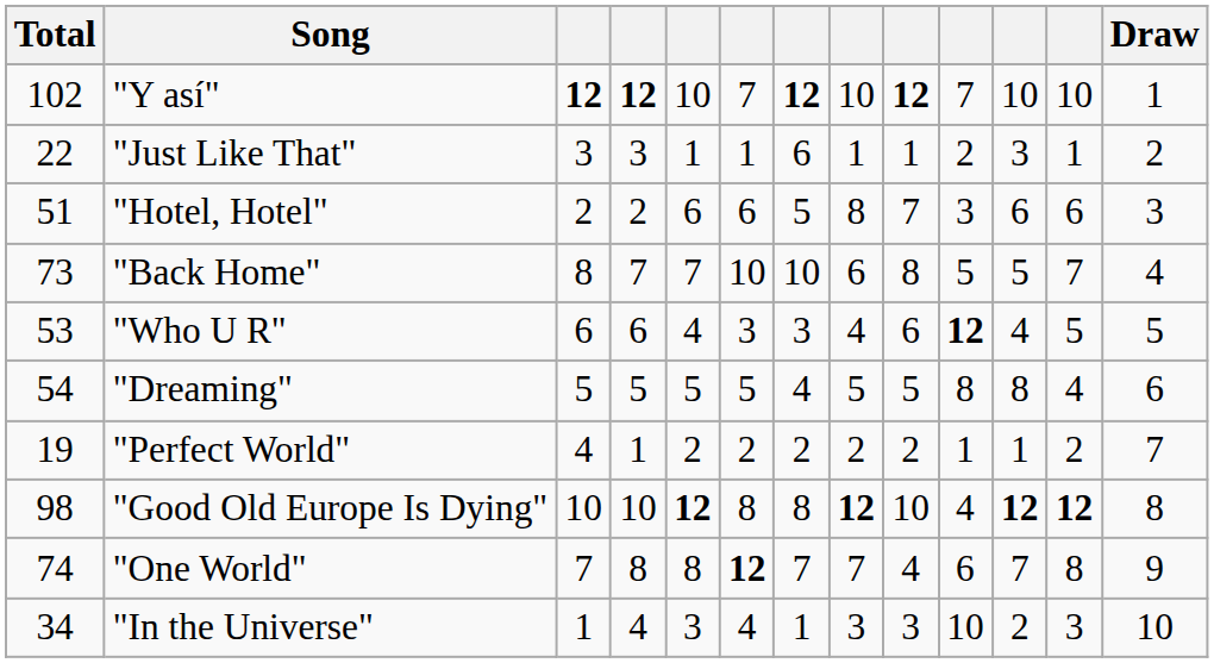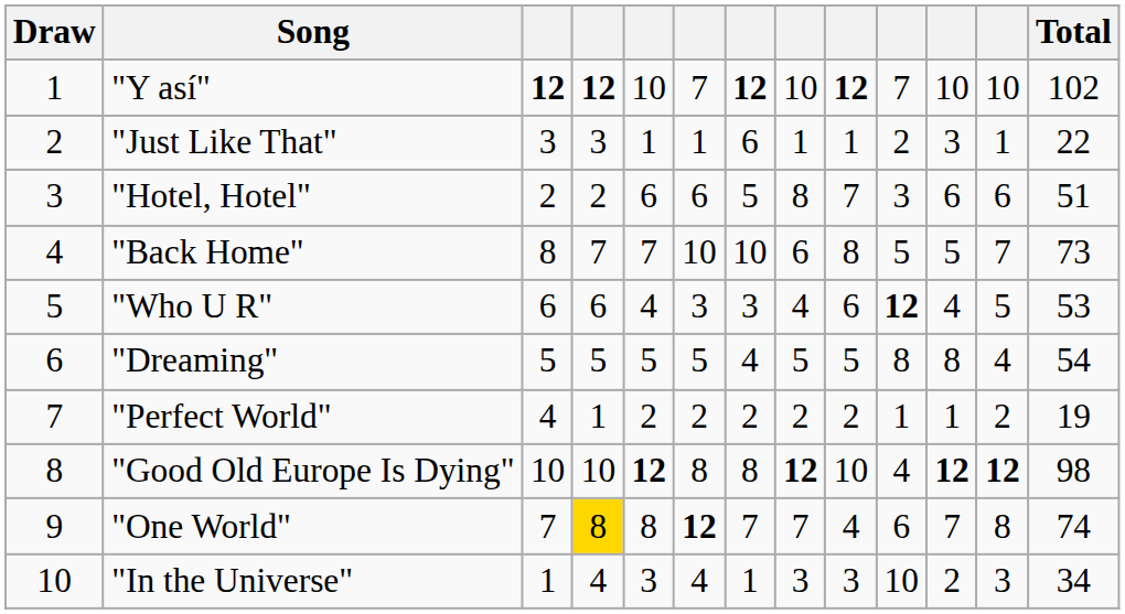columns swapped: Draw <-> Total
"One World" | column 4: no background -> gold background
